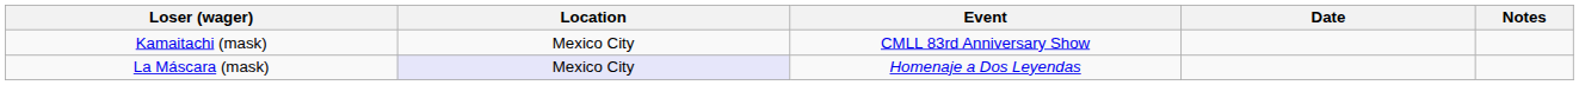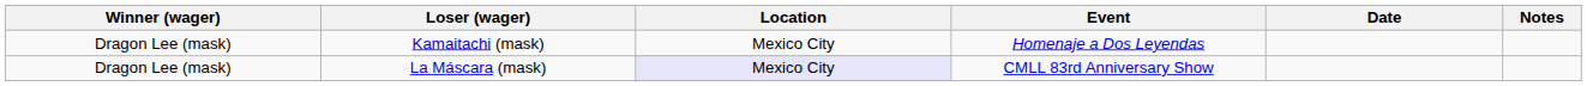+ column: Winner (wager) | Dragon Lee (mask) | Dragon Lee (mask)
Kamaitachi (mask) | Event: CMLL 83rd Anniversary Show -> Homenaje a Dos Leyendas
La Máscara (mask) | Event: Homenaje a Dos Leyendas -> CMLL 83rd Anniversary Show
